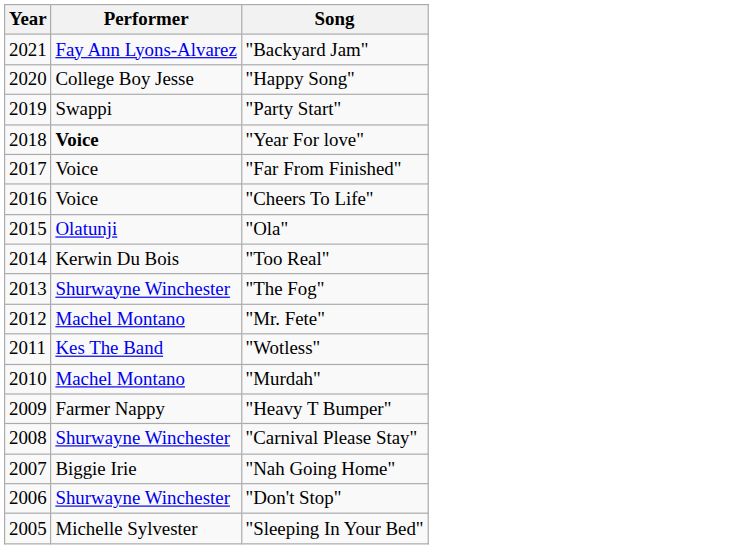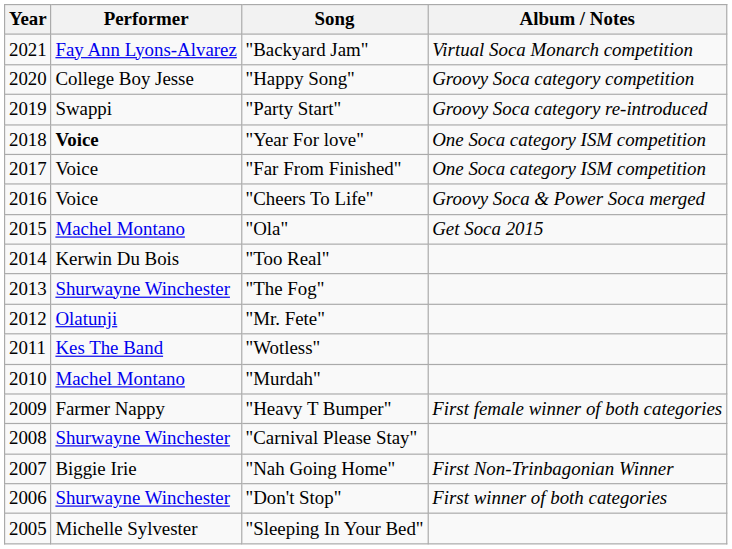+ column: Album / Notes | Virtual Soca Monarch competition | Groovy Soca category competition | Groovy Soca category re-introduced | One Soca category ISM competition | One Soca category ISM competition | Groovy Soca & Power Soca merged | Get Soca 2015 | First female winner of both categories | First Non-Trinbagonian Winner | First winner of both categories
"Ola" | Performer: Olatunji -> Machel Montano
"Mr. Fete" | Performer: Machel Montano -> Olatunji
